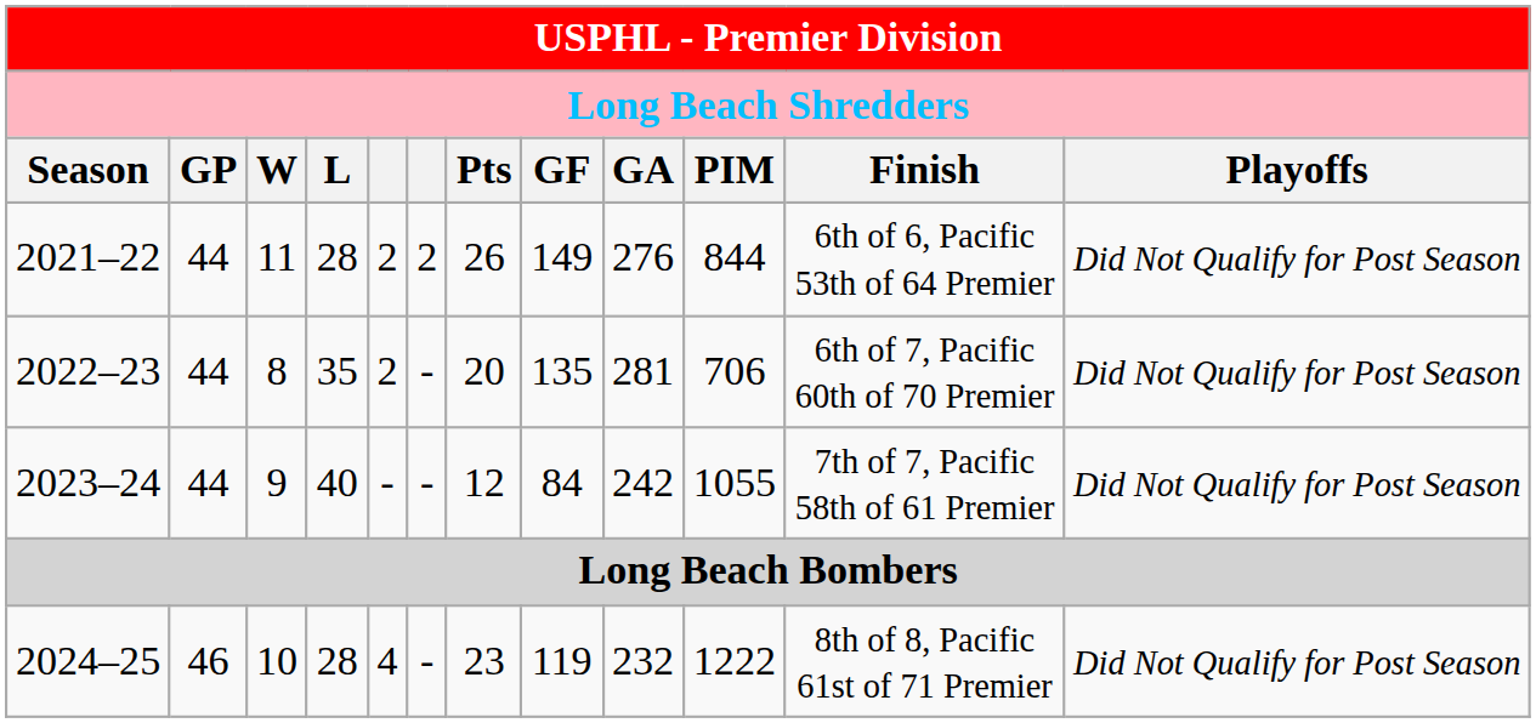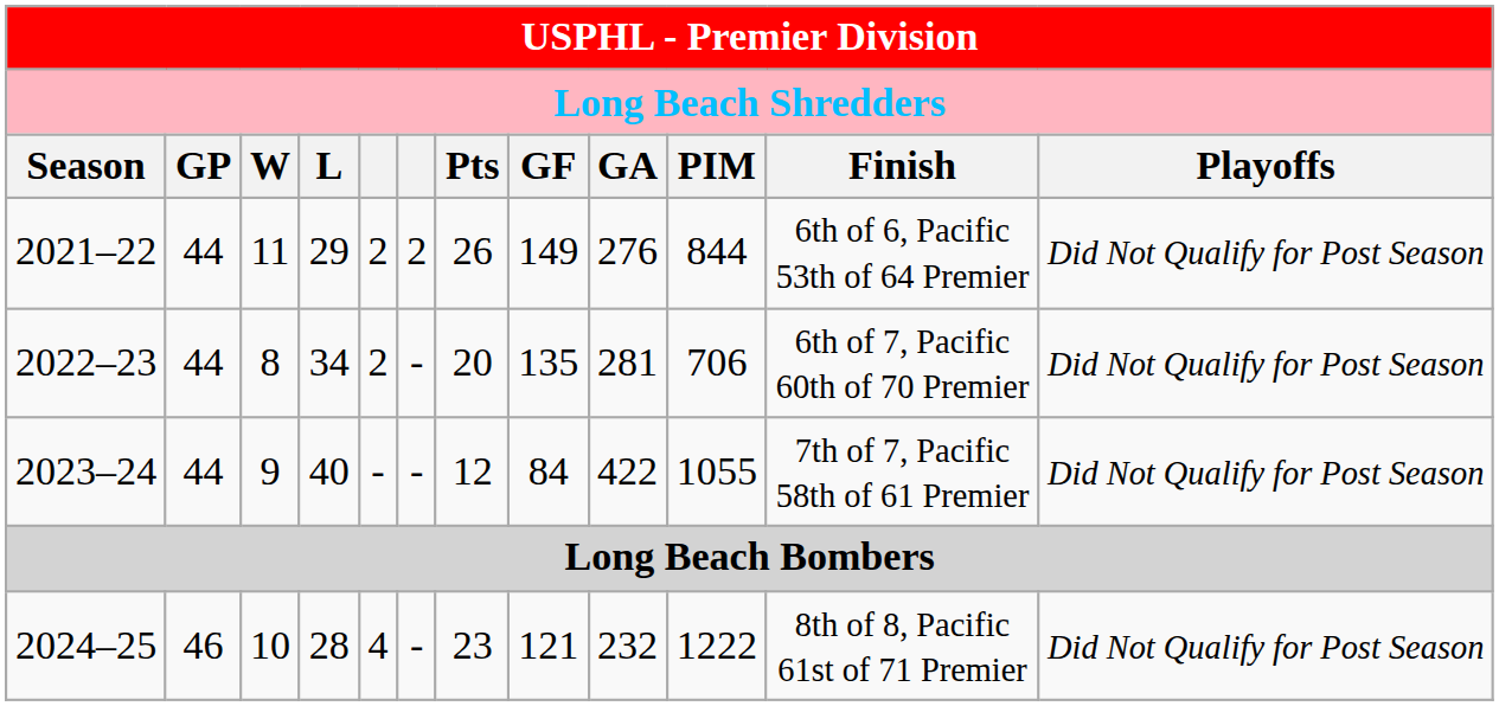2021–22 | column 4: 28 -> 29
2022–23 | column 4: 35 -> 34
2023–24 | column 9: 242 -> 422
2024–25 | column 8: 119 -> 121
